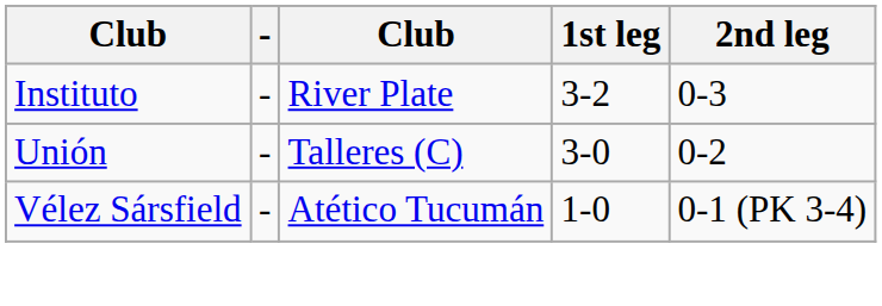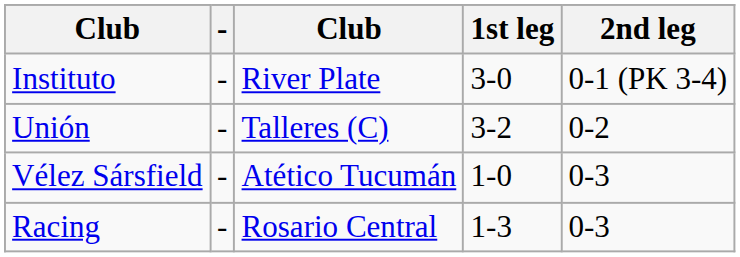Instituto | 1st leg: 3-2 -> 3-0
Instituto | 2nd leg: 0-3 -> 0-1 (PK 3-4)
Unión | 1st leg: 3-0 -> 3-2
Vélez Sársfield | 2nd leg: 0-1 (PK 3-4) -> 0-3
+ row: Racing | - | Rosario Central | 1-3 | 0-3
